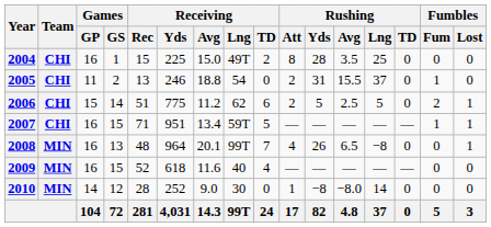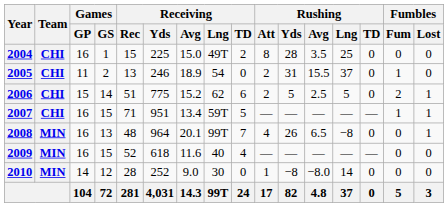2005 | Receiving / Avg: 18.8 -> 18.9
2006 | Receiving / Avg: 11.2 -> 15.2
